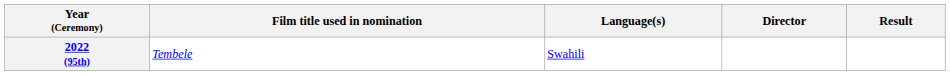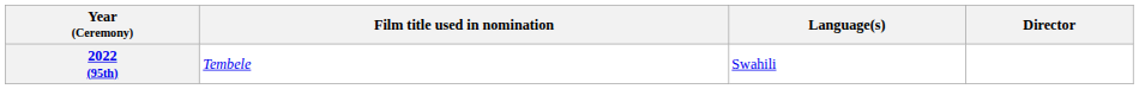- column: Result
